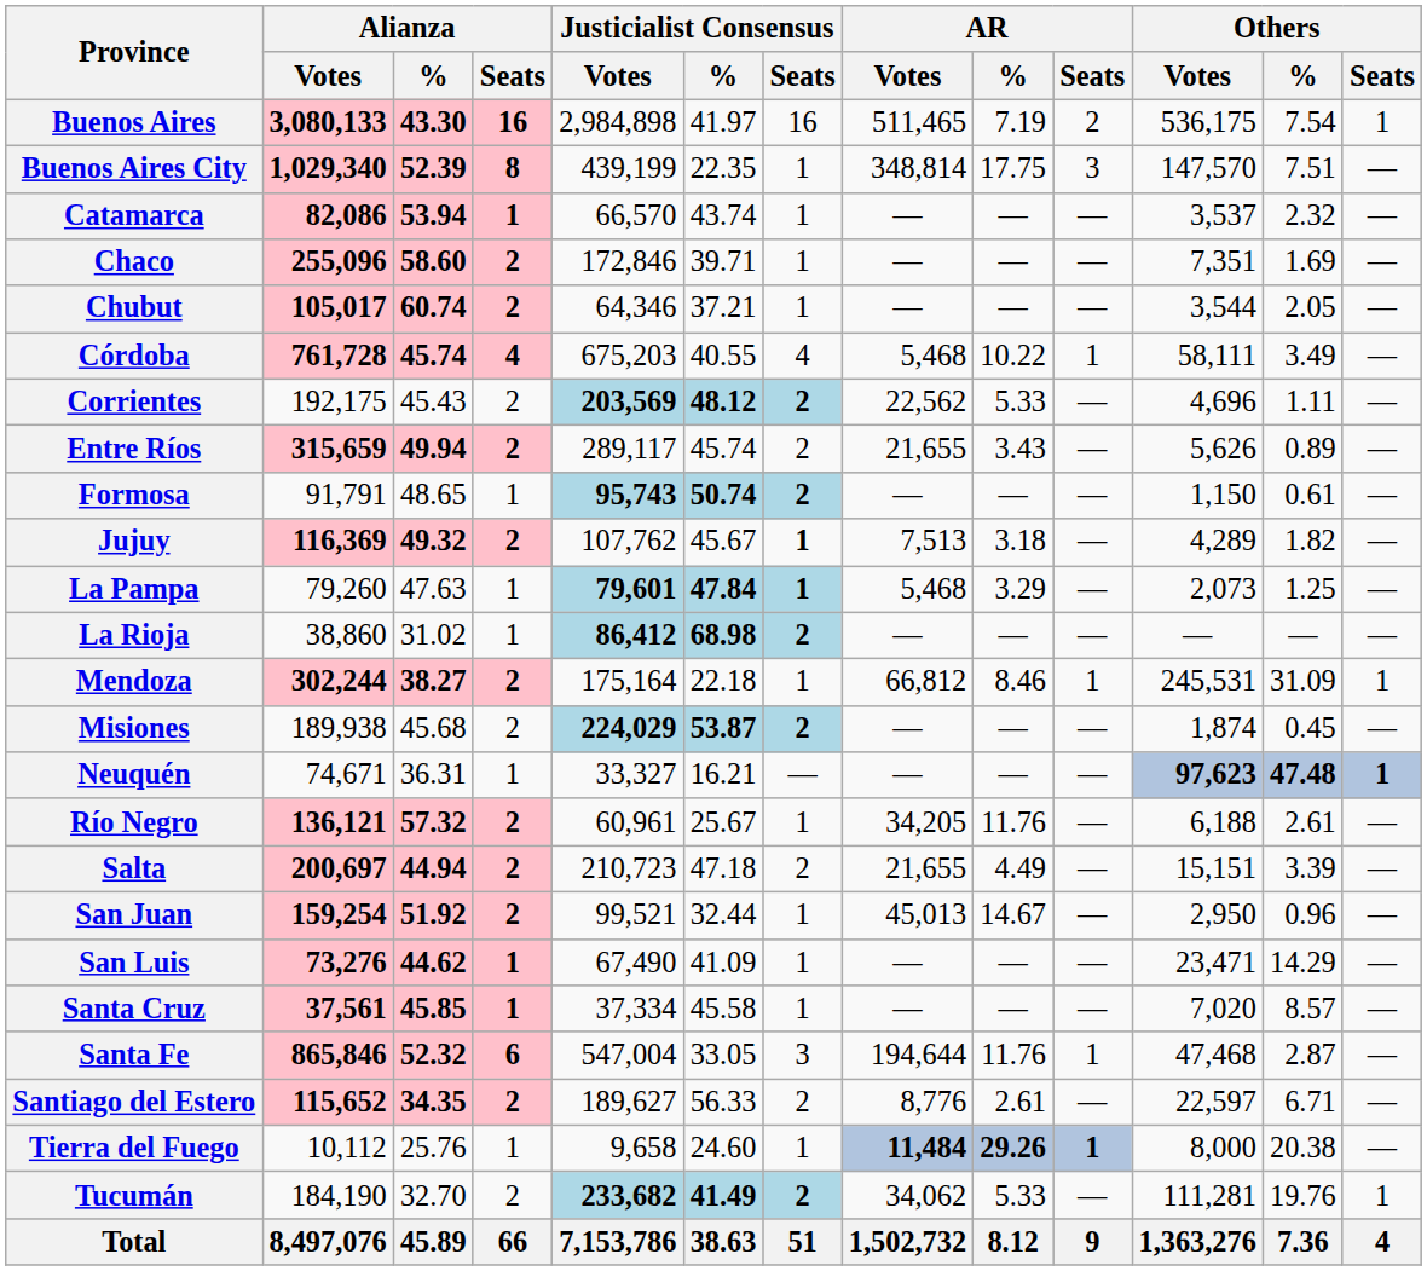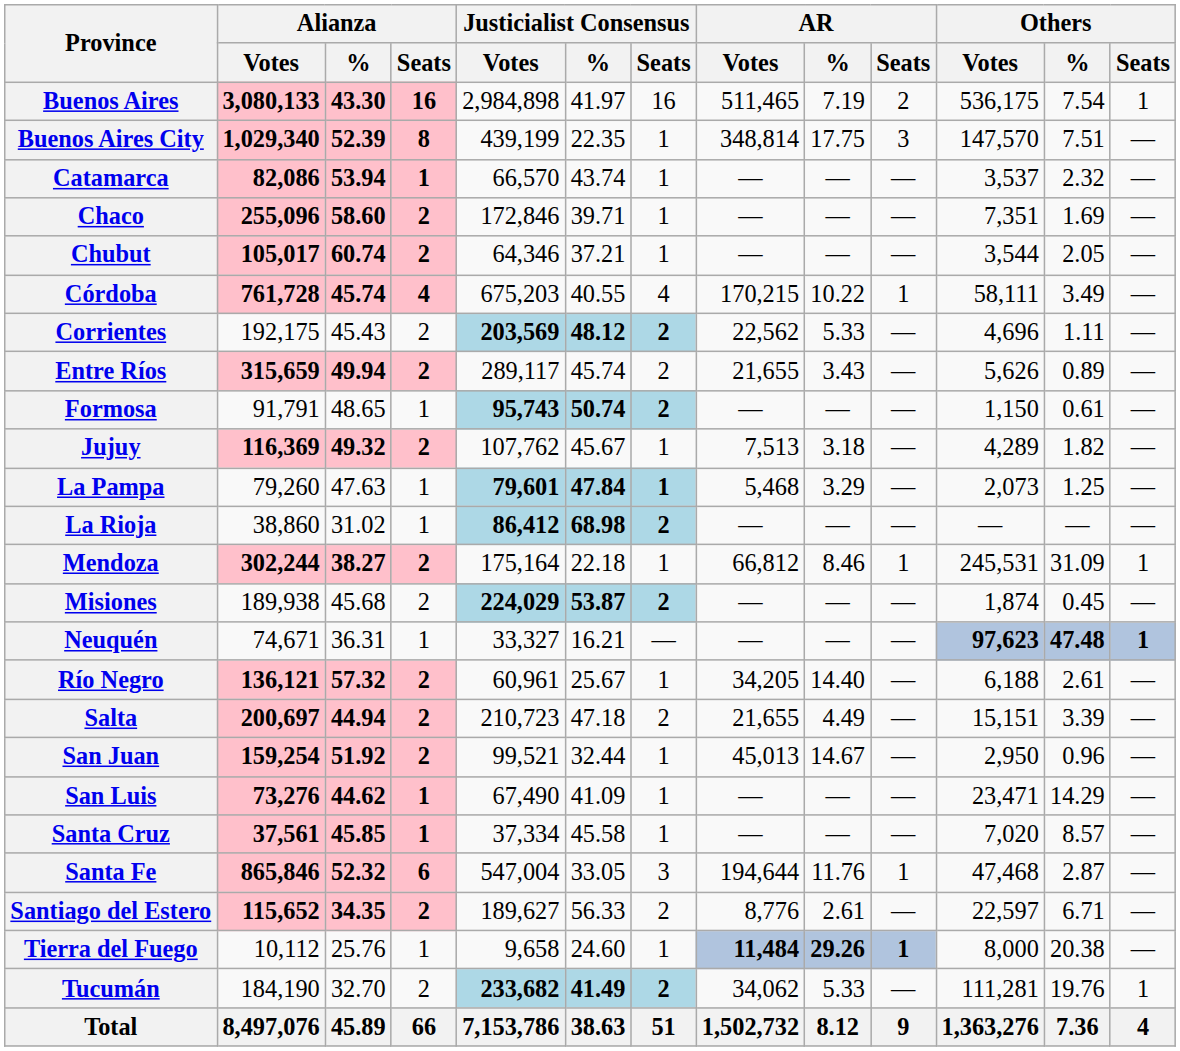Córdoba | AR / Votes: 5,468 -> 170,215
Jujuy | Justicialist Consensus / Seats: bold -> normal
Río Negro | AR / %: 11.76 -> 14.40
